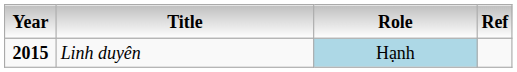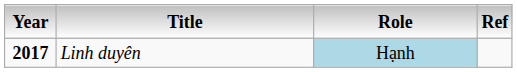Linh duyên | Year: 2015 -> 2017
